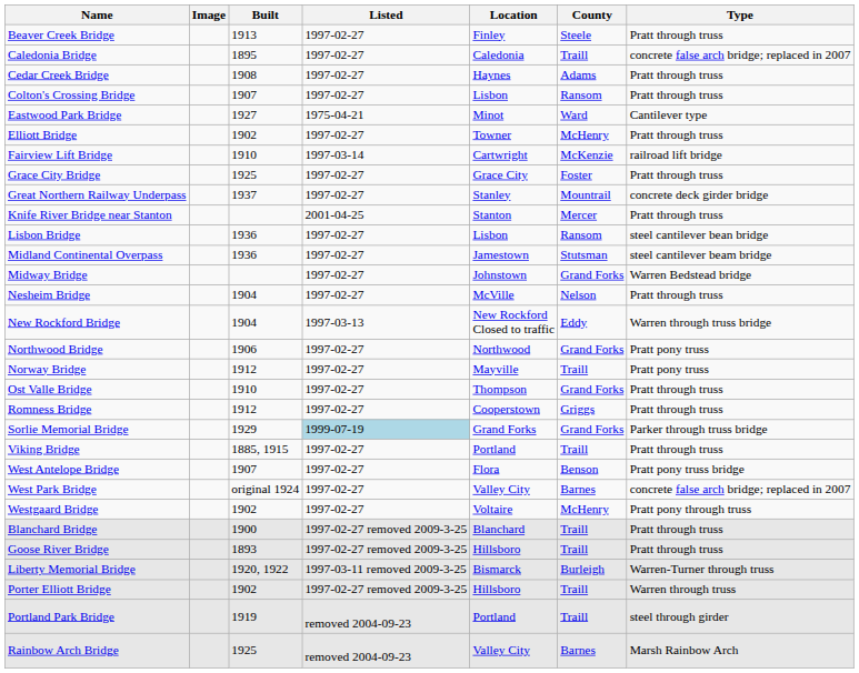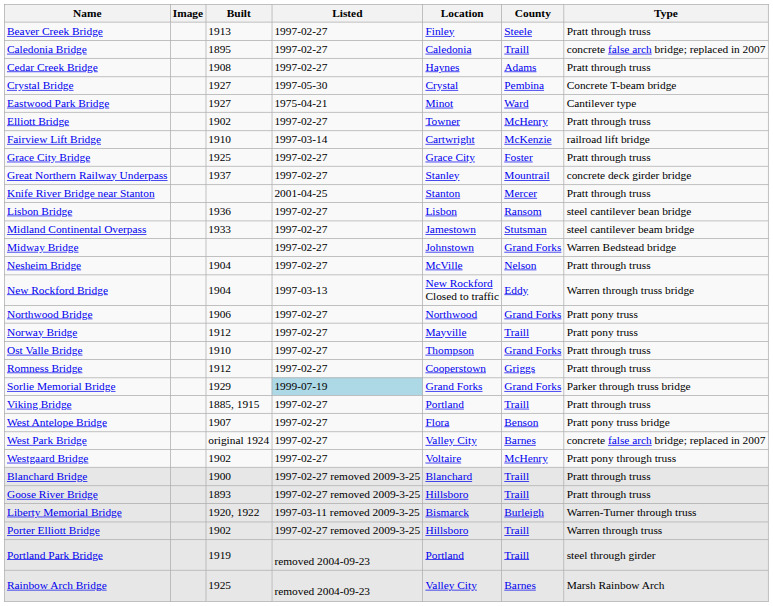- row: Colton's Crossing Bridge | 1907 | 1997-02-27 | Lisbon | Ransom | Pratt through truss
+ row: Crystal Bridge | 1927 | 1997-05-30 | Crystal | Pembina | Concrete T-beam bridge
Midland Continental Overpass | Built: 1936 -> 1933
